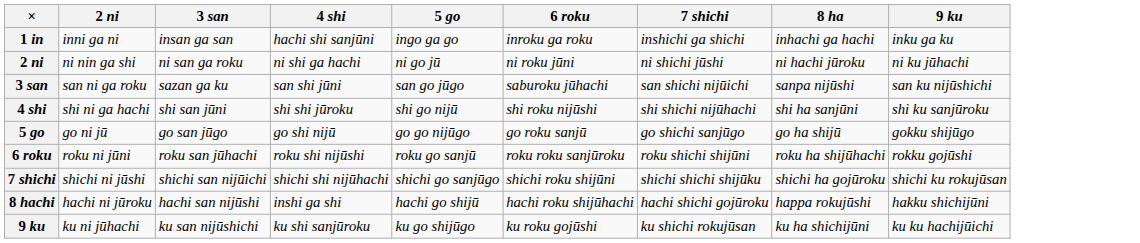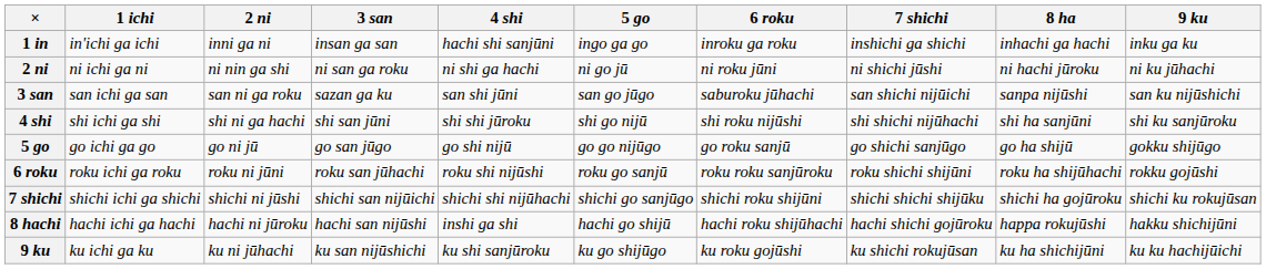+ column: 1 ichi | in'ichi ga ichi | ni ichi ga ni | san ichi ga san | shi ichi ga shi | go ichi ga go | roku ichi ga roku | shichi ichi ga shichi | hachi ichi ga hachi | ku ichi ga ku
